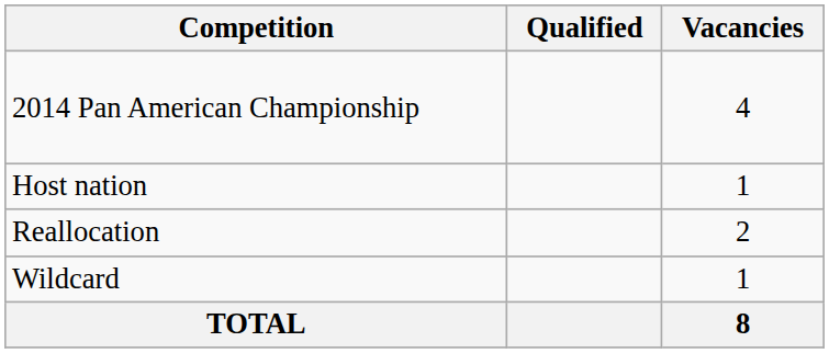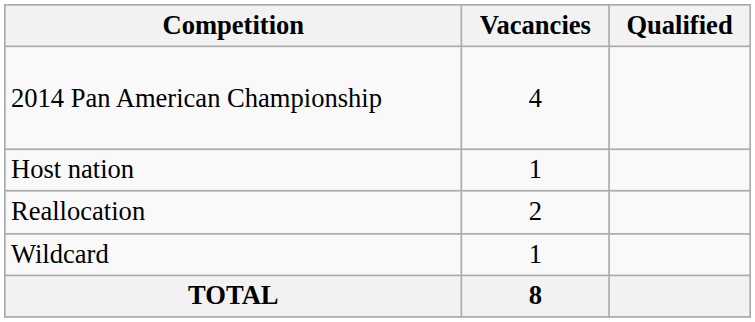columns swapped: Vacancies <-> Qualified
